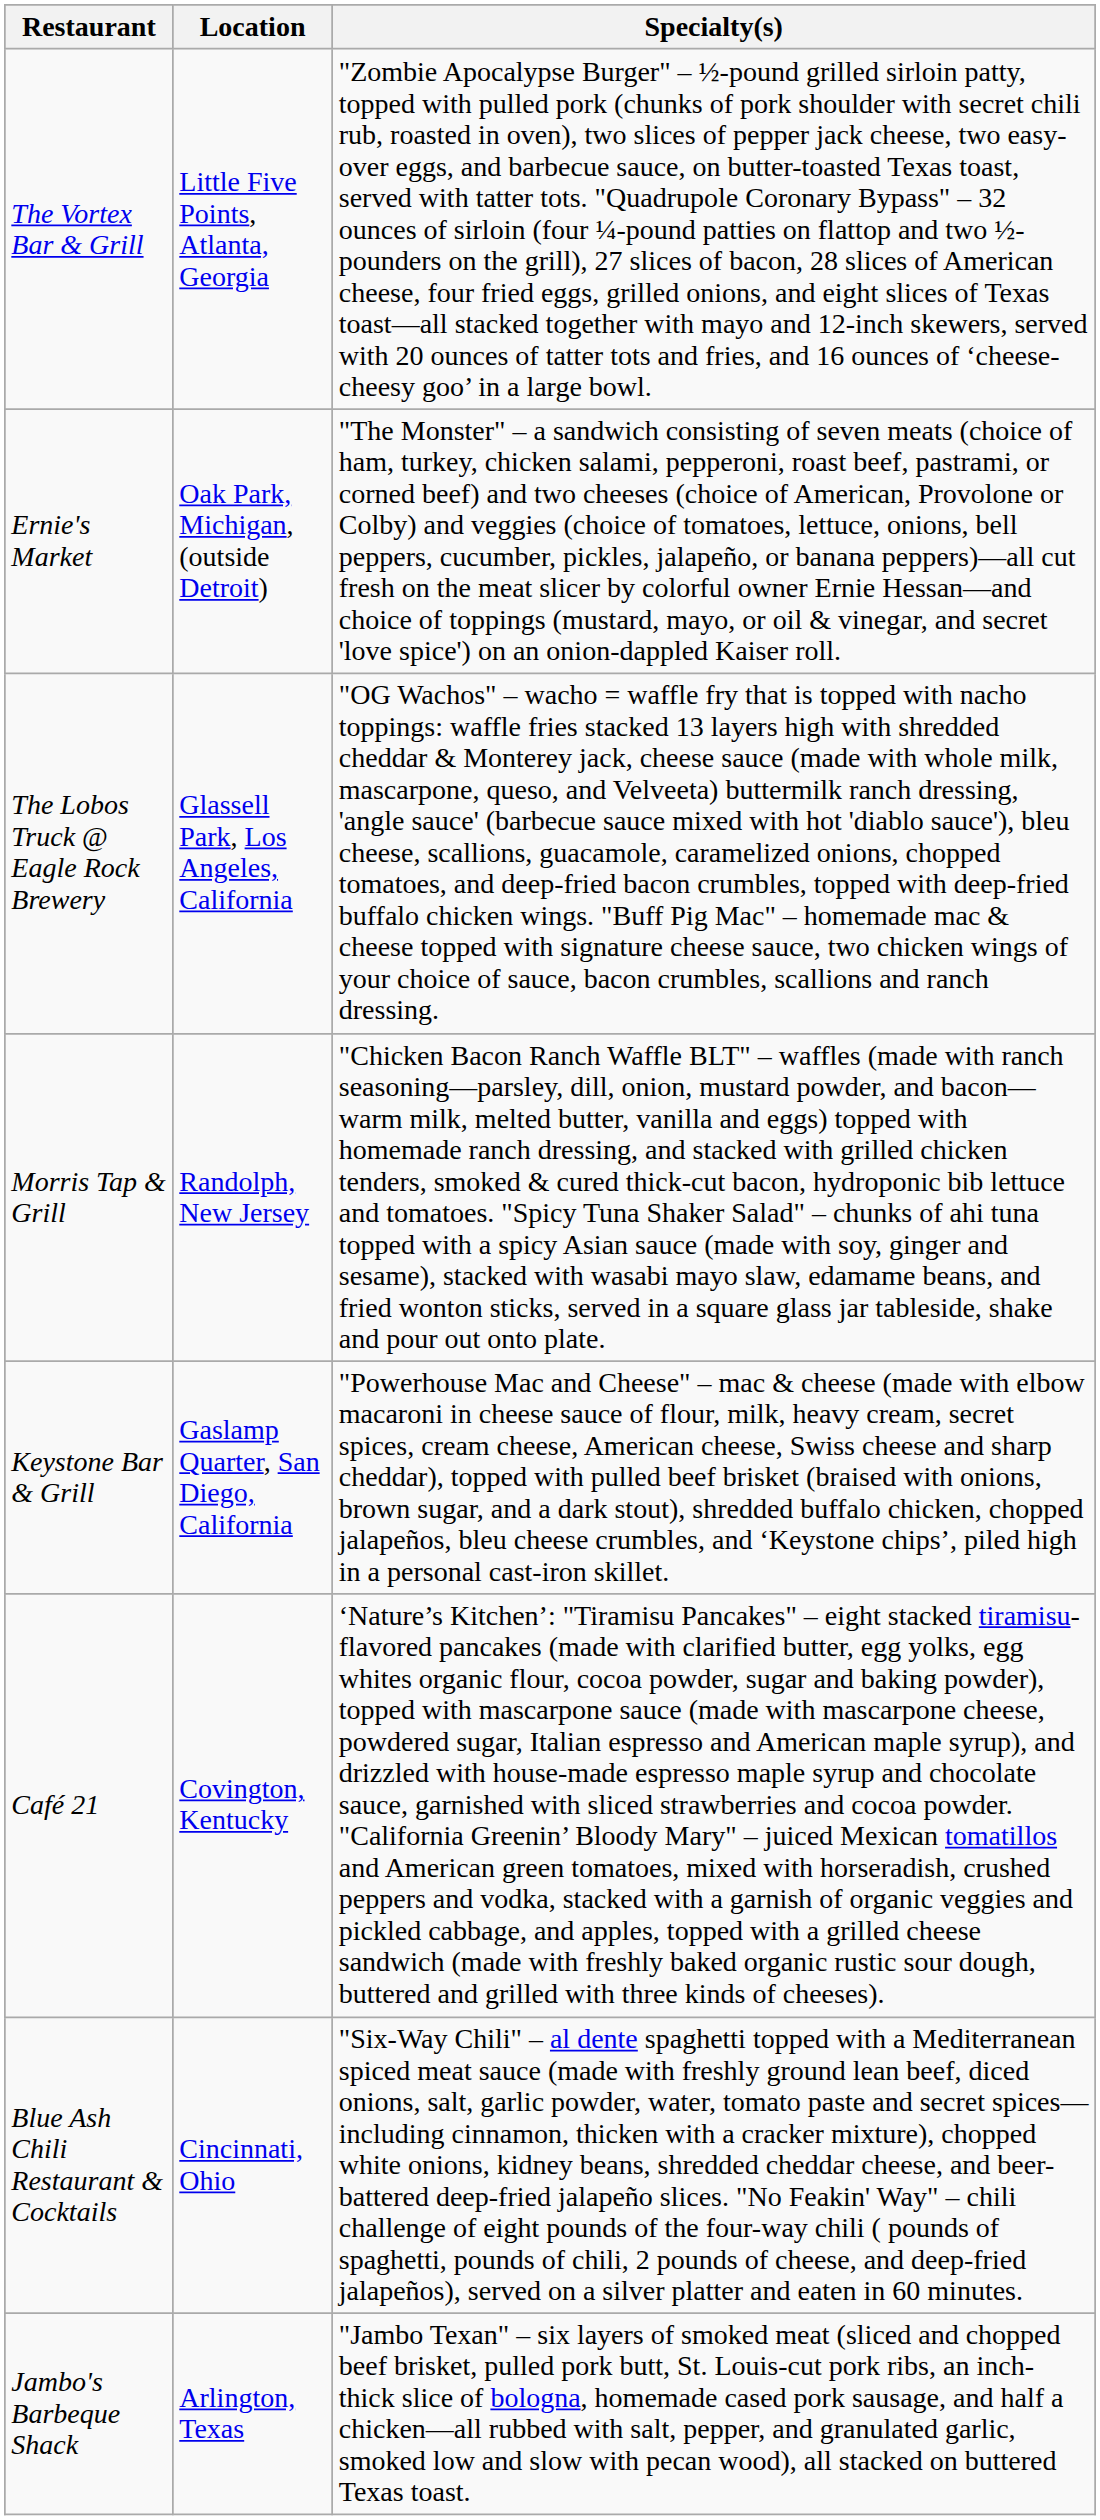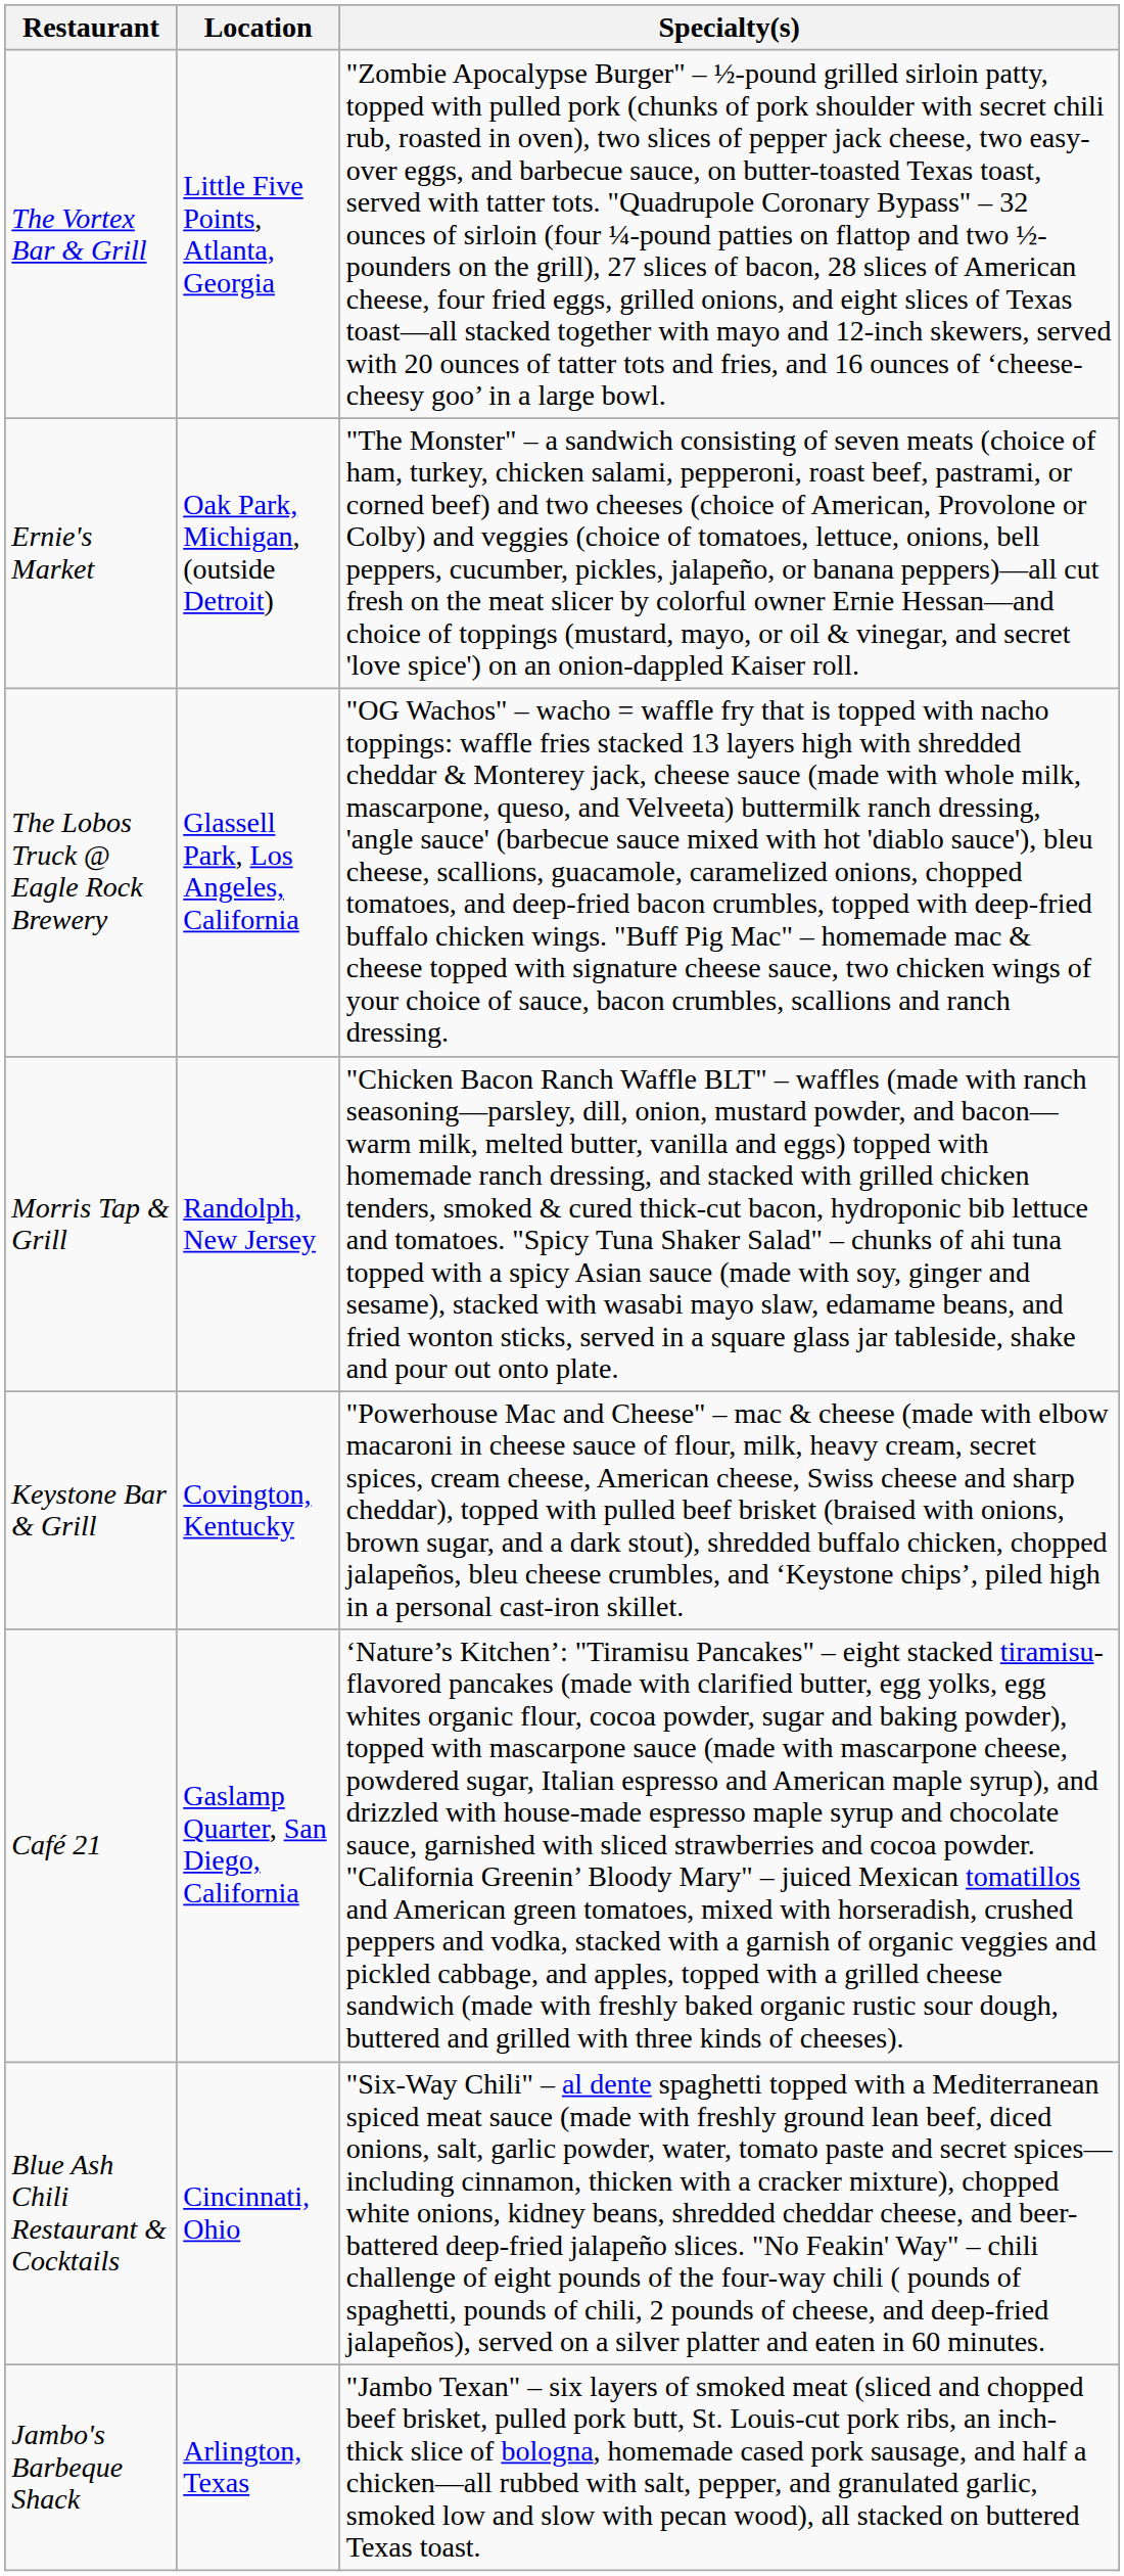Keystone Bar & Grill | Location: Gaslamp Quarter, San Diego, California -> Covington, Kentucky
Café 21 | Location: Covington, Kentucky -> Gaslamp Quarter, San Diego, California
